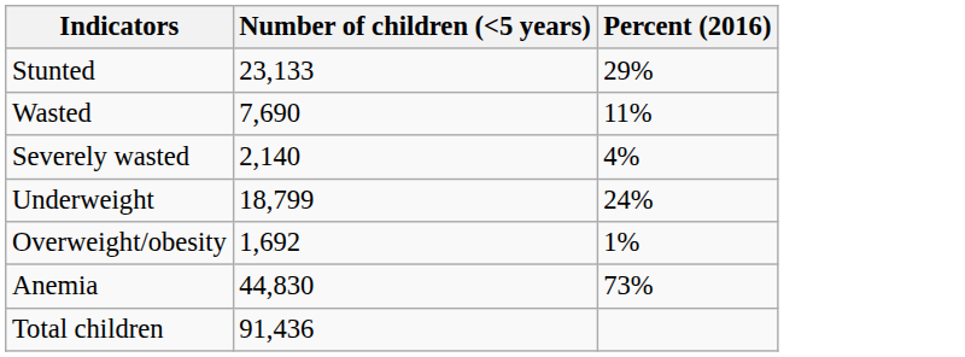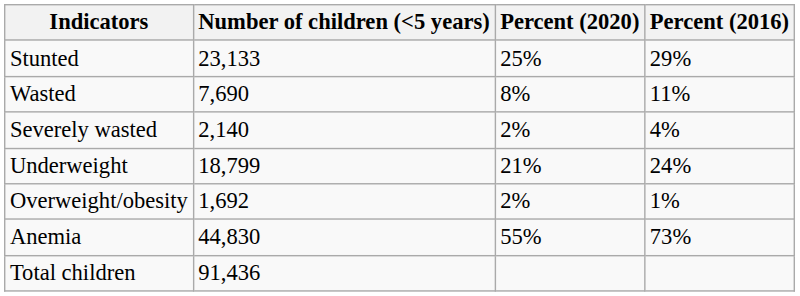+ column: Percent (2020) | 25% | 8% | 2% | 21% | 2% | 55%
